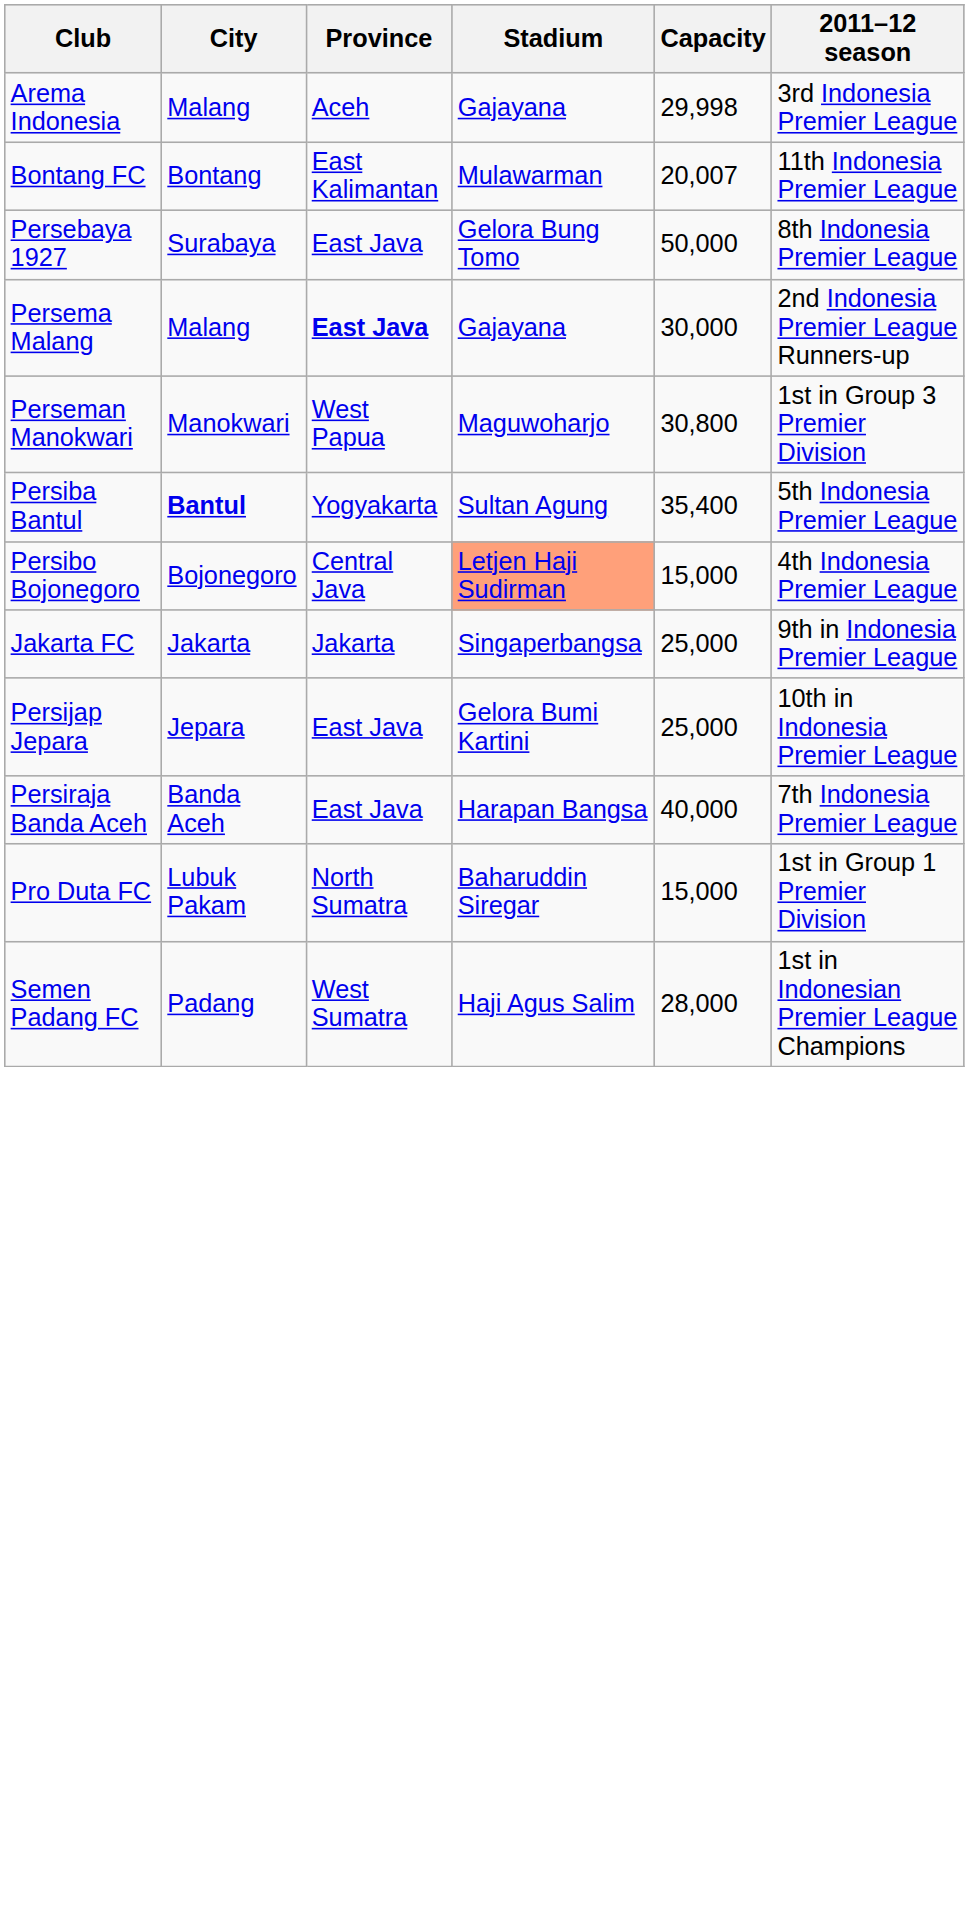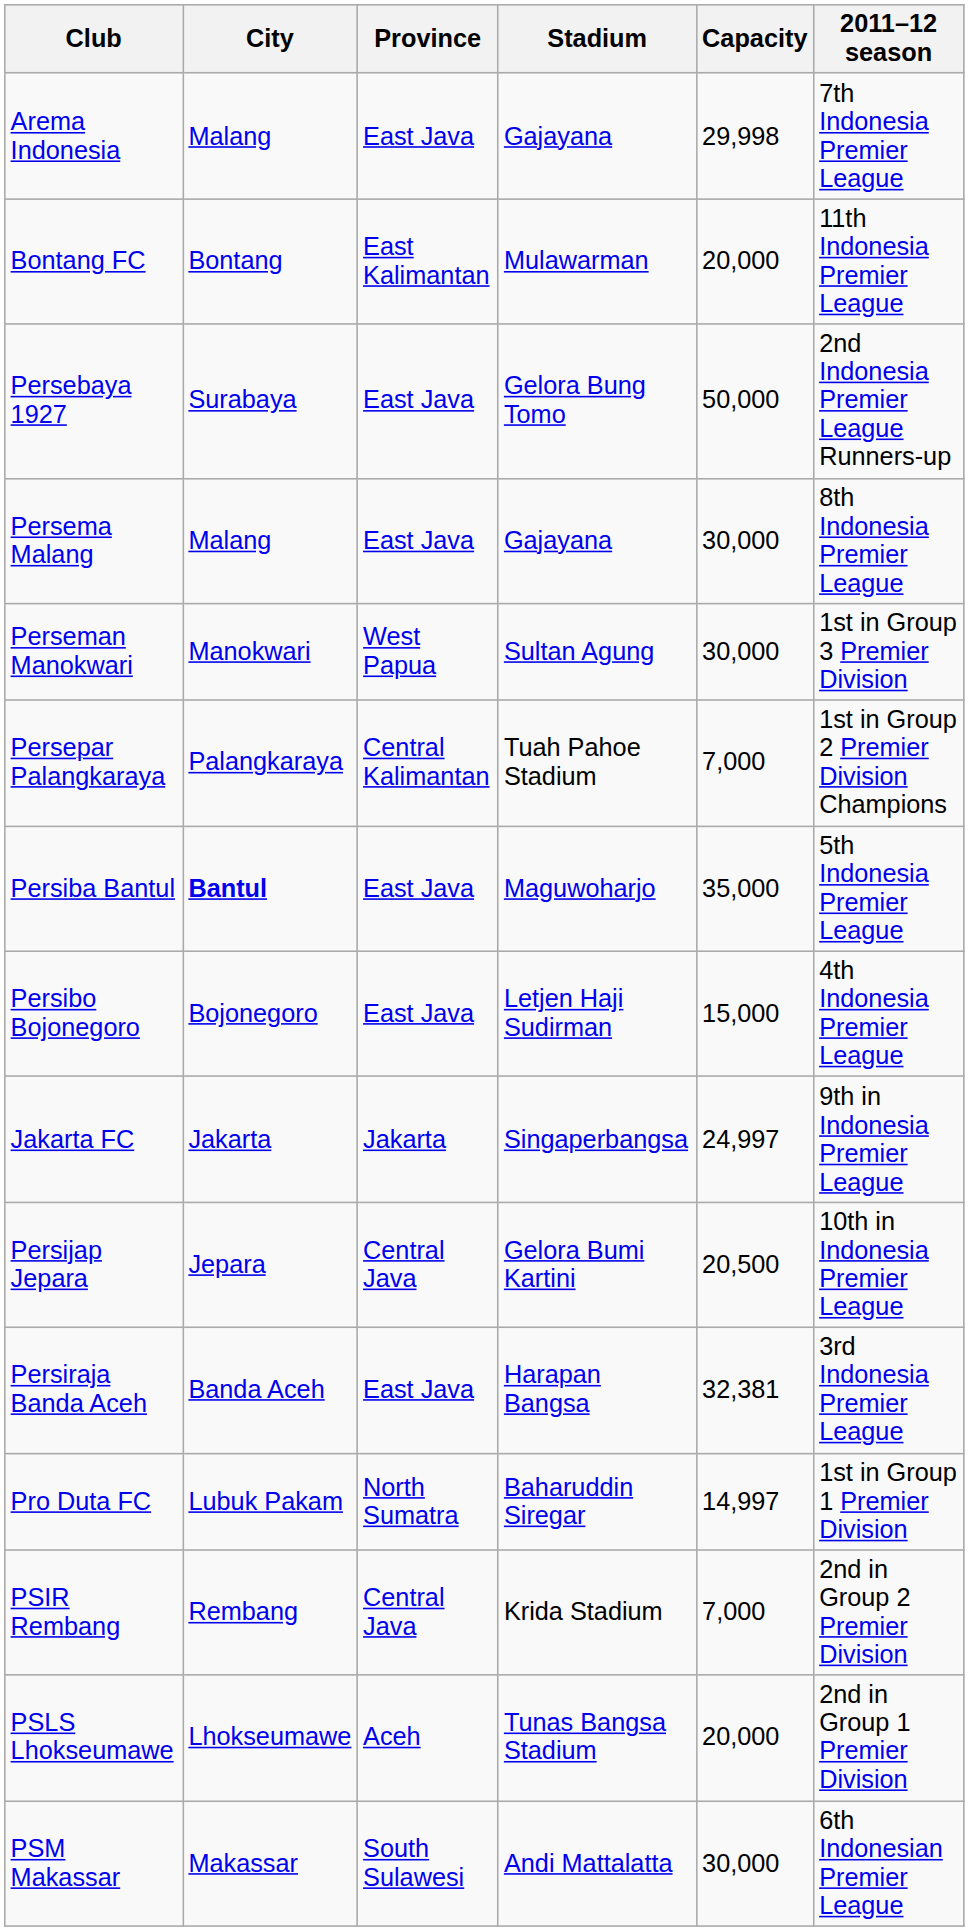Arema Indonesia | Province: Aceh -> East Java
Arema Indonesia | 2011–12 season: 3rd Indonesia Premier League -> 7th Indonesia Premier League
Bontang FC | Capacity: 20,007 -> 20,000
Persebaya 1927 | 2011–12 season: 8th Indonesia Premier League -> 2nd Indonesia Premier League Runners-up
Persema Malang | Province: bold -> normal
Persema Malang | 2011–12 season: 2nd Indonesia Premier League Runners-up -> 8th Indonesia Premier League
Perseman Manokwari | Stadium: Maguwoharjo -> Sultan Agung
Perseman Manokwari | Capacity: 30,800 -> 30,000
+ row: Persepar Palangkaraya | Palangkaraya | Central Kalimantan | Tuah Pahoe Stadium | 7,000 | 1st in Group 2 Premier Division Champions
Persiba Bantul | Province: Yogyakarta -> East Java
Persiba Bantul | Stadium: Sultan Agung -> Maguwoharjo
Persiba Bantul | Capacity: 35,400 -> 35,000
Persibo Bojonegoro | Province: Central Java -> East Java
Persibo Bojonegoro | Stadium: lightsalmon background -> no background
Jakarta FC | Capacity: 25,000 -> 24,997
Persijap Jepara | Province: East Java -> Central Java
Persijap Jepara | Capacity: 25,000 -> 20,500
Persiraja Banda Aceh | Capacity: 40,000 -> 32,381
Persiraja Banda Aceh | 2011–12 season: 7th Indonesia Premier League -> 3rd Indonesia Premier League
Pro Duta FC | Capacity: 15,000 -> 14,997
+ row: PSIR Rembang | Rembang | Central Java | Krida Stadium | 7,000 | 2nd in Group 2 Premier Division
+ row: PSLS Lhokseumawe | Lhokseumawe | Aceh | Tunas Bangsa Stadium | 20,000 | 2nd in Group 1 Premier Division
+ row: PSM Makassar | Makassar | South Sulawesi | Andi Mattalatta | 30,000 | 6th Indonesian Premier League
- row: Semen Padang FC | Padang | West Sumatra | Haji Agus Salim | 28,000 | 1st in Indonesian Premier League Champions
